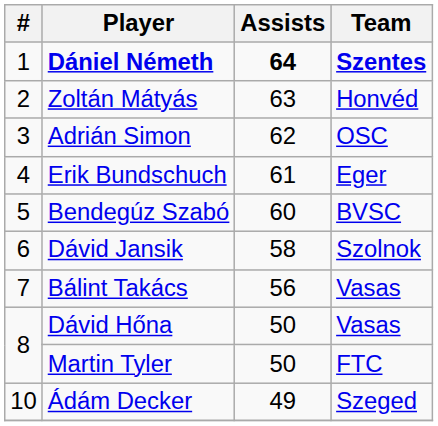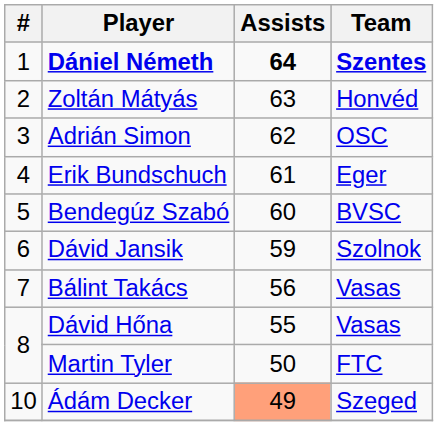Dávid Jansik | Assists: 58 -> 59
Dávid Hőna | Assists: 50 -> 55
Ádám Decker | Assists: no background -> lightsalmon background
